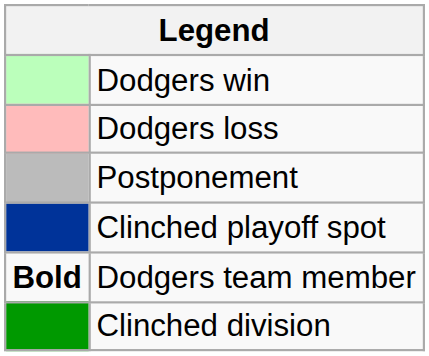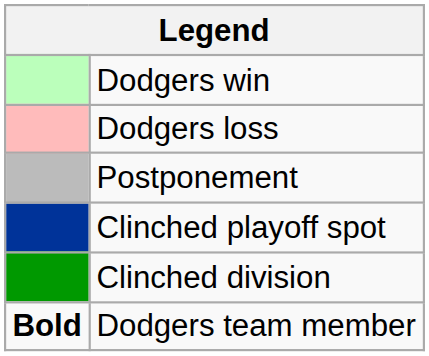rows swapped: Clinched division <-> Dodgers team member
